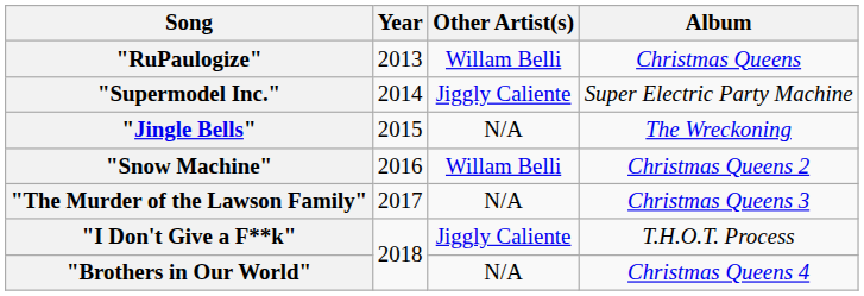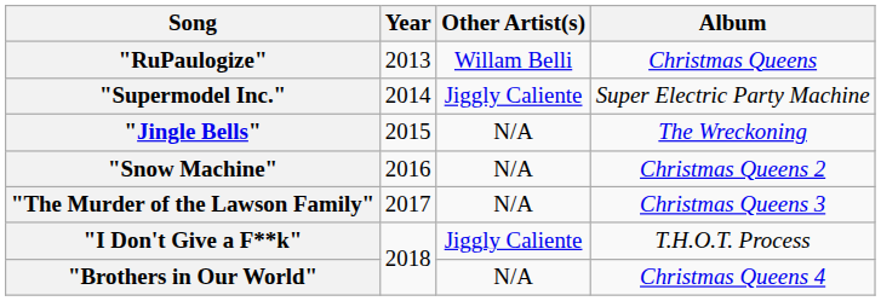"Snow Machine" | Other Artist(s): Willam Belli -> N/A
